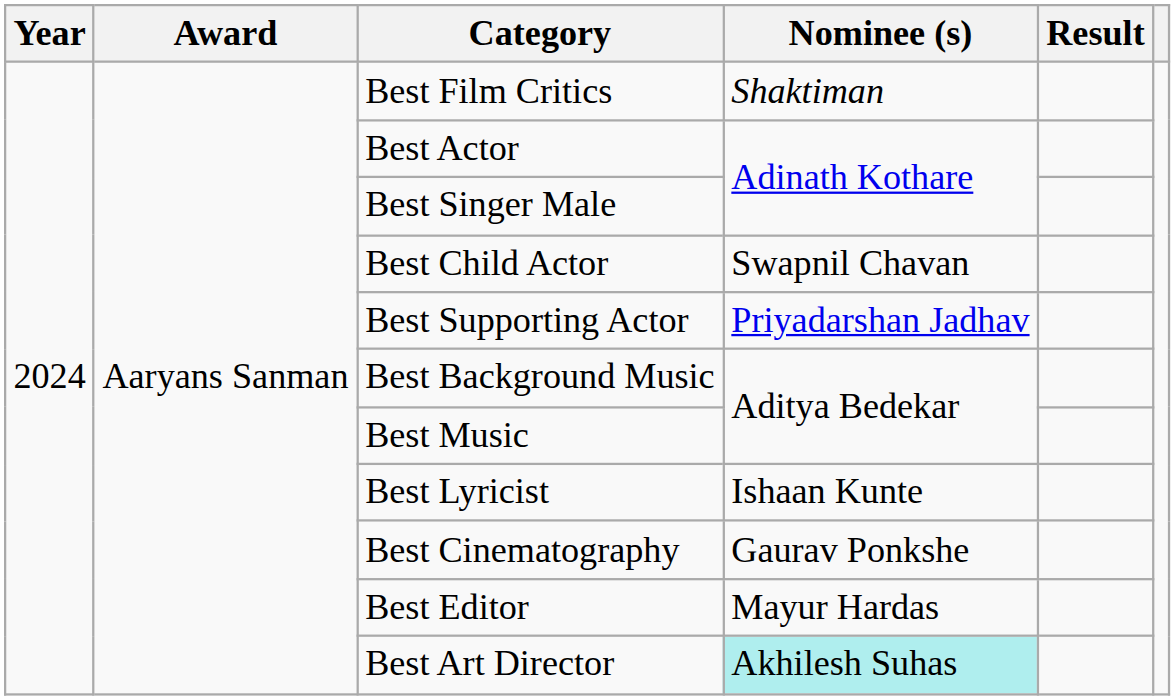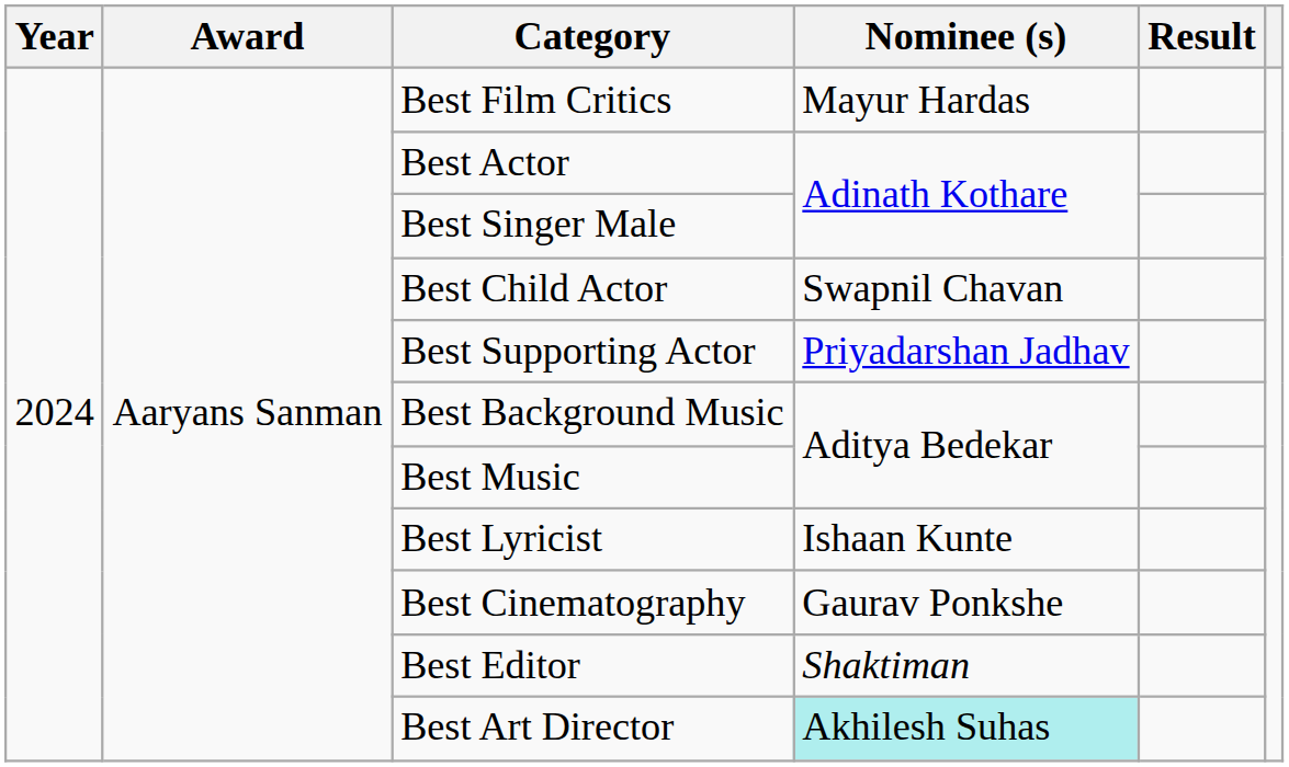Best Film Critics | Nominee (s): Shaktiman -> Mayur Hardas
Best Editor | Nominee (s): Mayur Hardas -> Shaktiman
